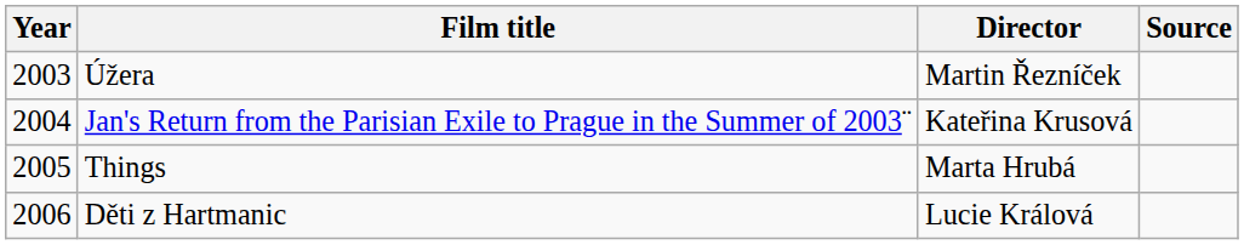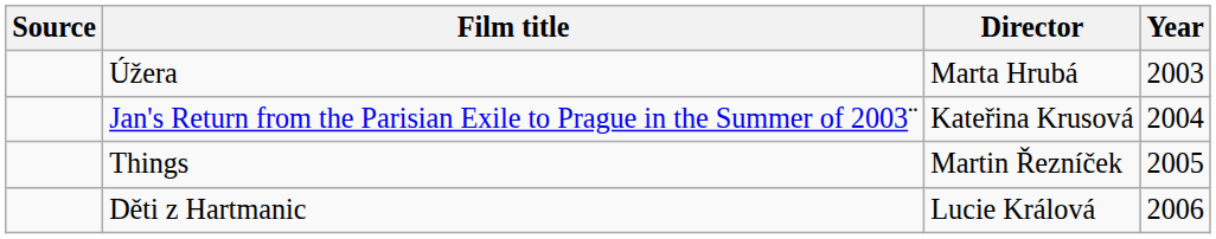columns swapped: Year <-> Source
Úžera | Director: Martin Řezníček -> Marta Hrubá
Things | Director: Marta Hrubá -> Martin Řezníček
